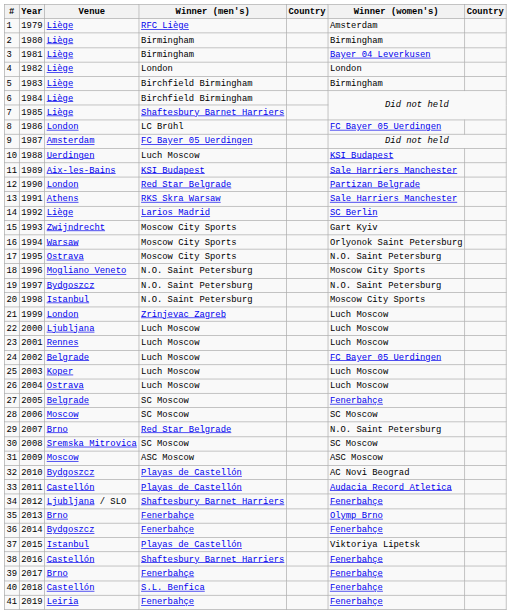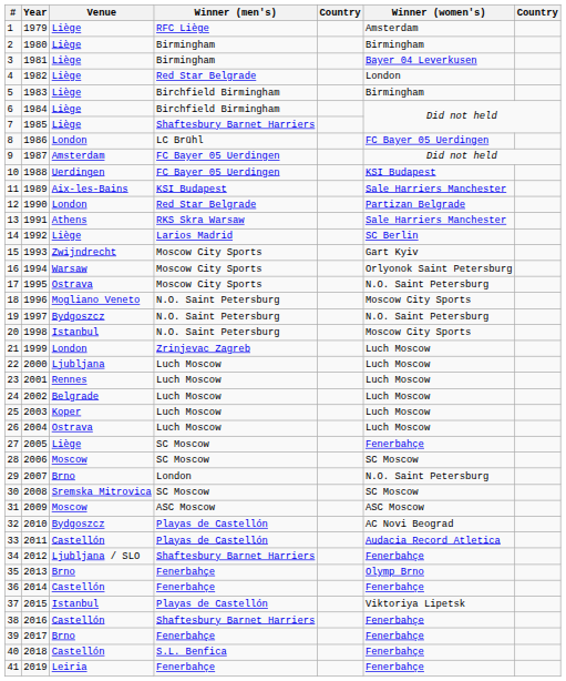4 | Winner (men's): London -> Red Star Belgrade
10 | Winner (men's): Luch Moscow -> FC Bayer 05 Uerdingen
24 | Winner (women's): FC Bayer 05 Uerdingen -> Luch Moscow
27 | Venue: Belgrade -> Liège
29 | Winner (men's): Red Star Belgrade -> London
36 | Venue: Bydgoszcz -> Castellón
